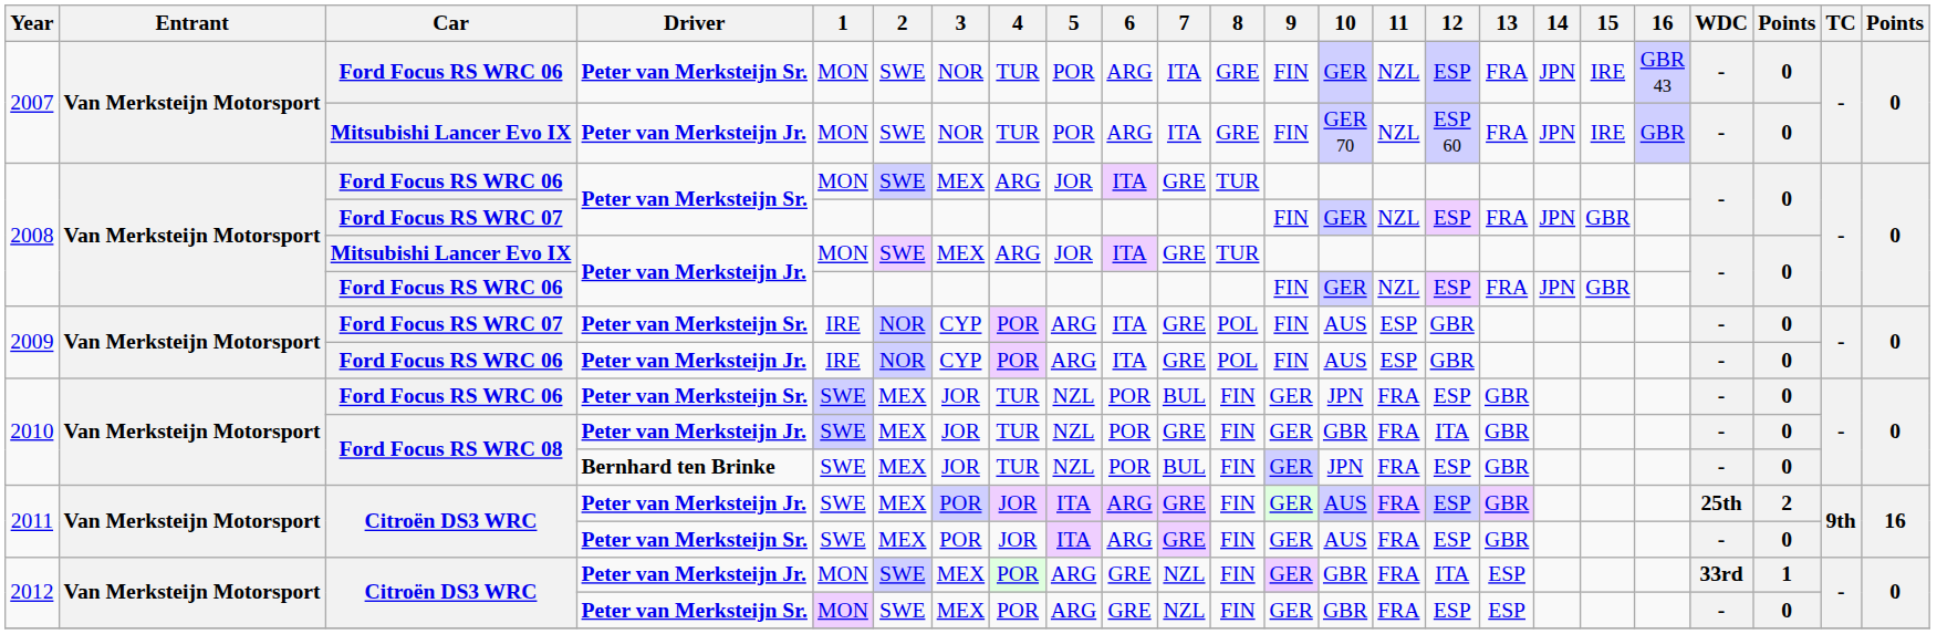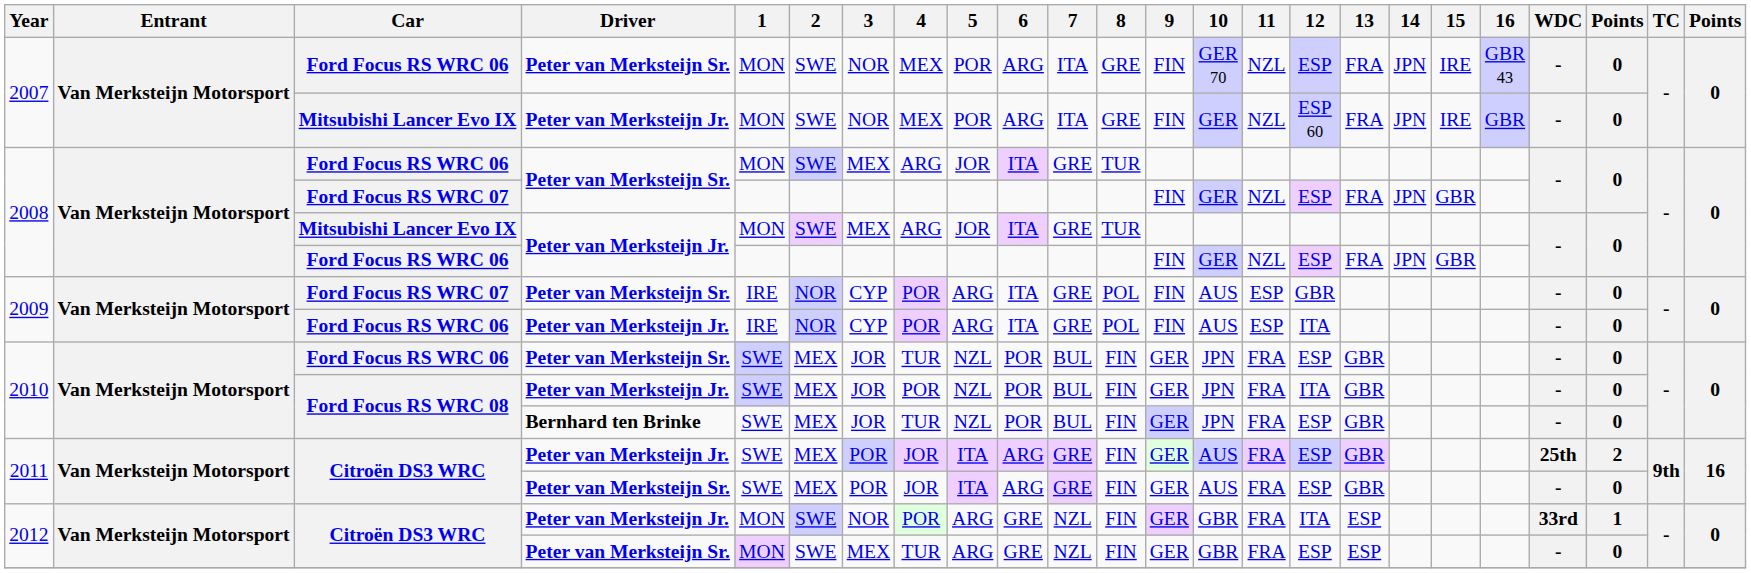2007 / Peter van Merksteijn Sr. | 4: TUR -> MEX
2007 / Peter van Merksteijn Sr. | 10: GER -> GER 70
2007 / Peter van Merksteijn Jr. | 4: TUR -> MEX
2007 / Peter van Merksteijn Jr. | 10: GER 70 -> GER
2009 / Peter van Merksteijn Jr. | 12: GBR -> ITA
2010 / Peter van Merksteijn Jr. | 4: TUR -> POR
2010 / Peter van Merksteijn Jr. | 7: GRE -> BUL
2010 / Peter van Merksteijn Jr. | 10: GBR -> JPN
2012 / Peter van Merksteijn Jr. | 3: MEX -> NOR
2012 / Peter van Merksteijn Sr. | 4: POR -> TUR
